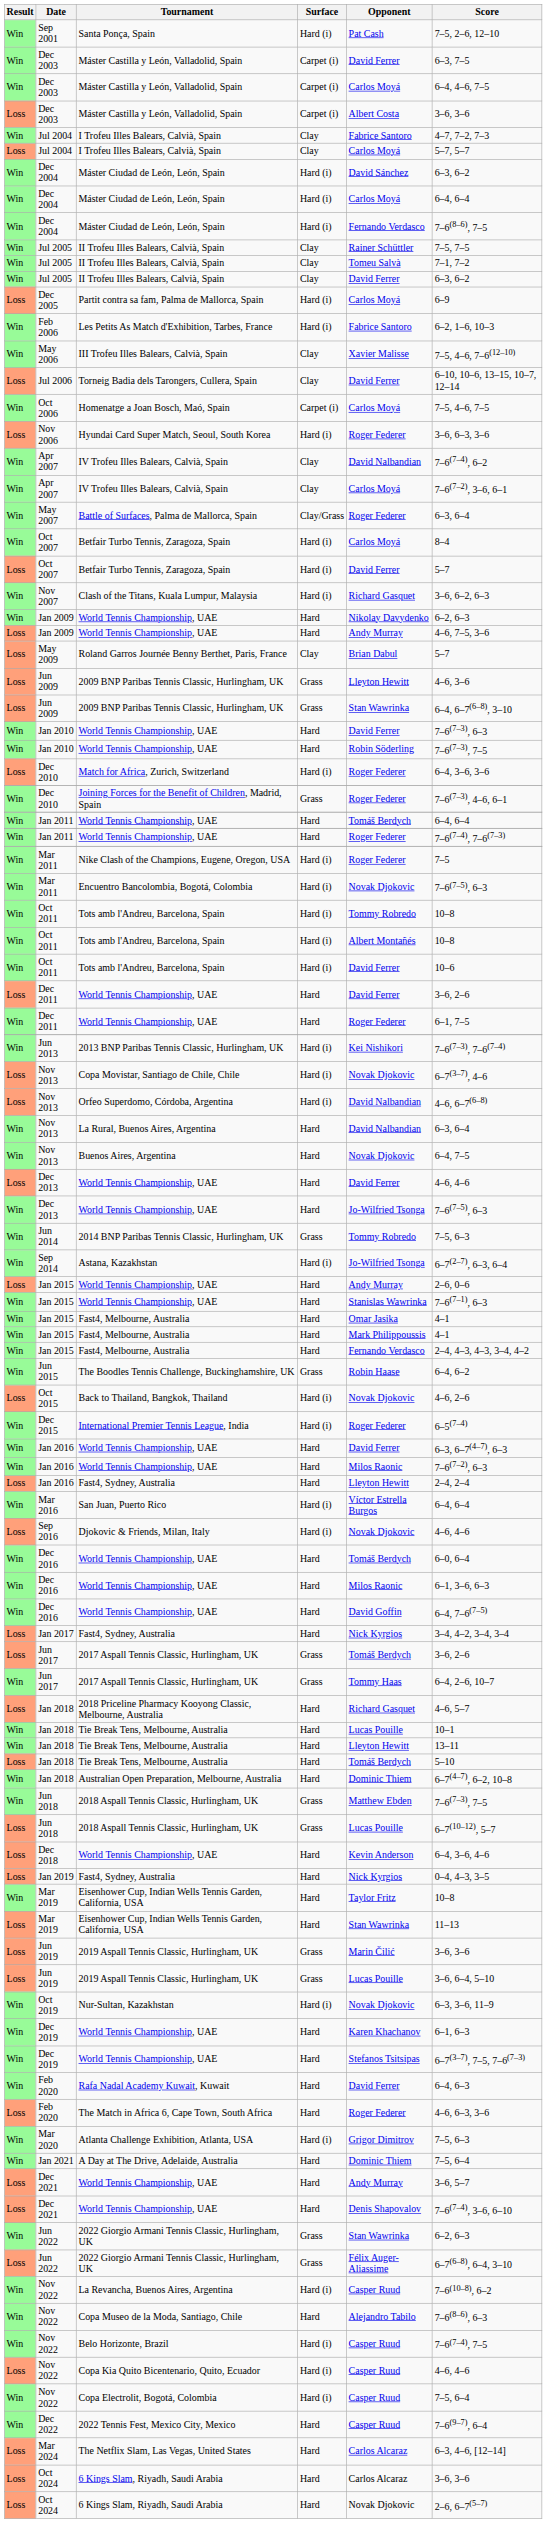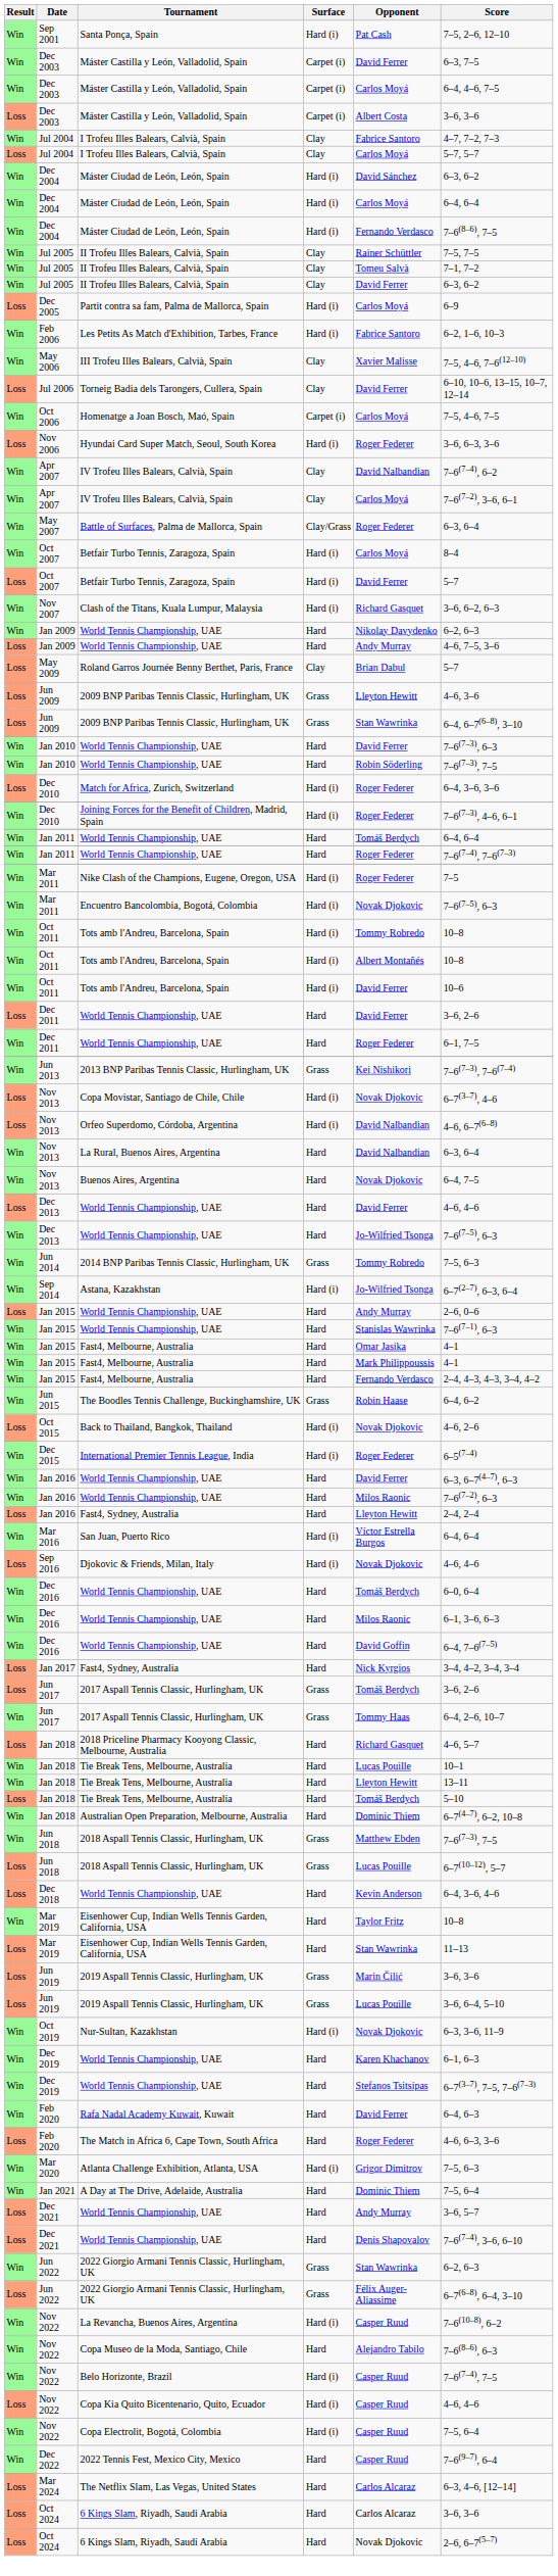Joining Forces for the Benefit of Children, Madrid, Spain | Surface: Grass -> Hard (i)
2013 BNP Paribas Tennis Classic, Hurlingham, UK | Surface: Hard (i) -> Grass
- row: Loss | Jan 2019 | Fast4, Sydney, Australia | Hard | Nick Kyrgios | 0–4, 4–3, 3–5
